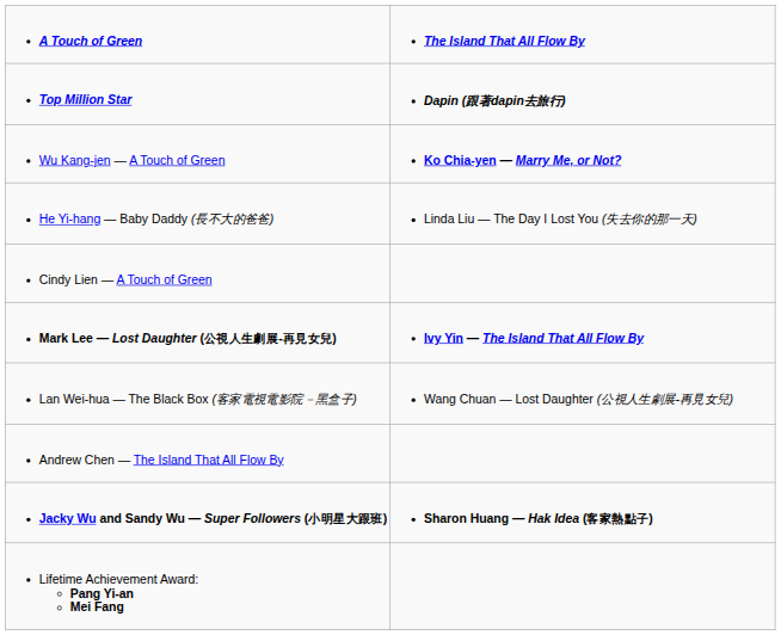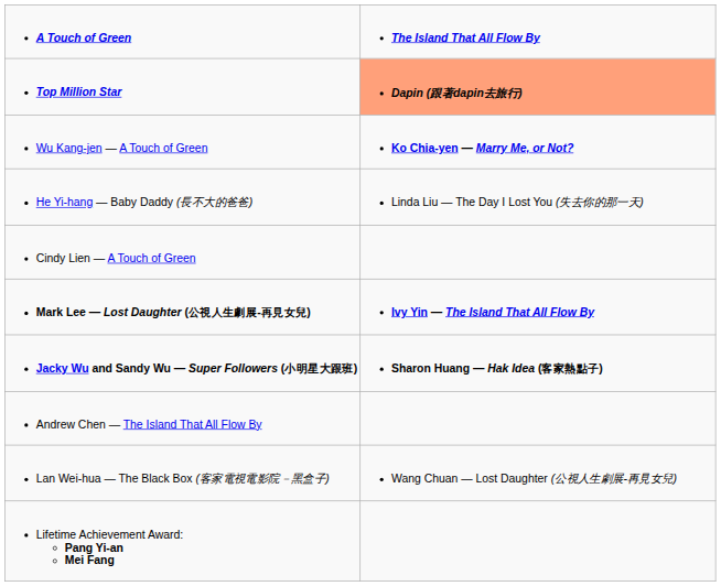Top Million Star | column 2: no background -> lightsalmon background
rows swapped: Lan Wei-hua — The Black Box (客家電視電影院－黑盒子) <-> Jacky Wu and Sandy Wu — Super Followers (小明星大跟班)
